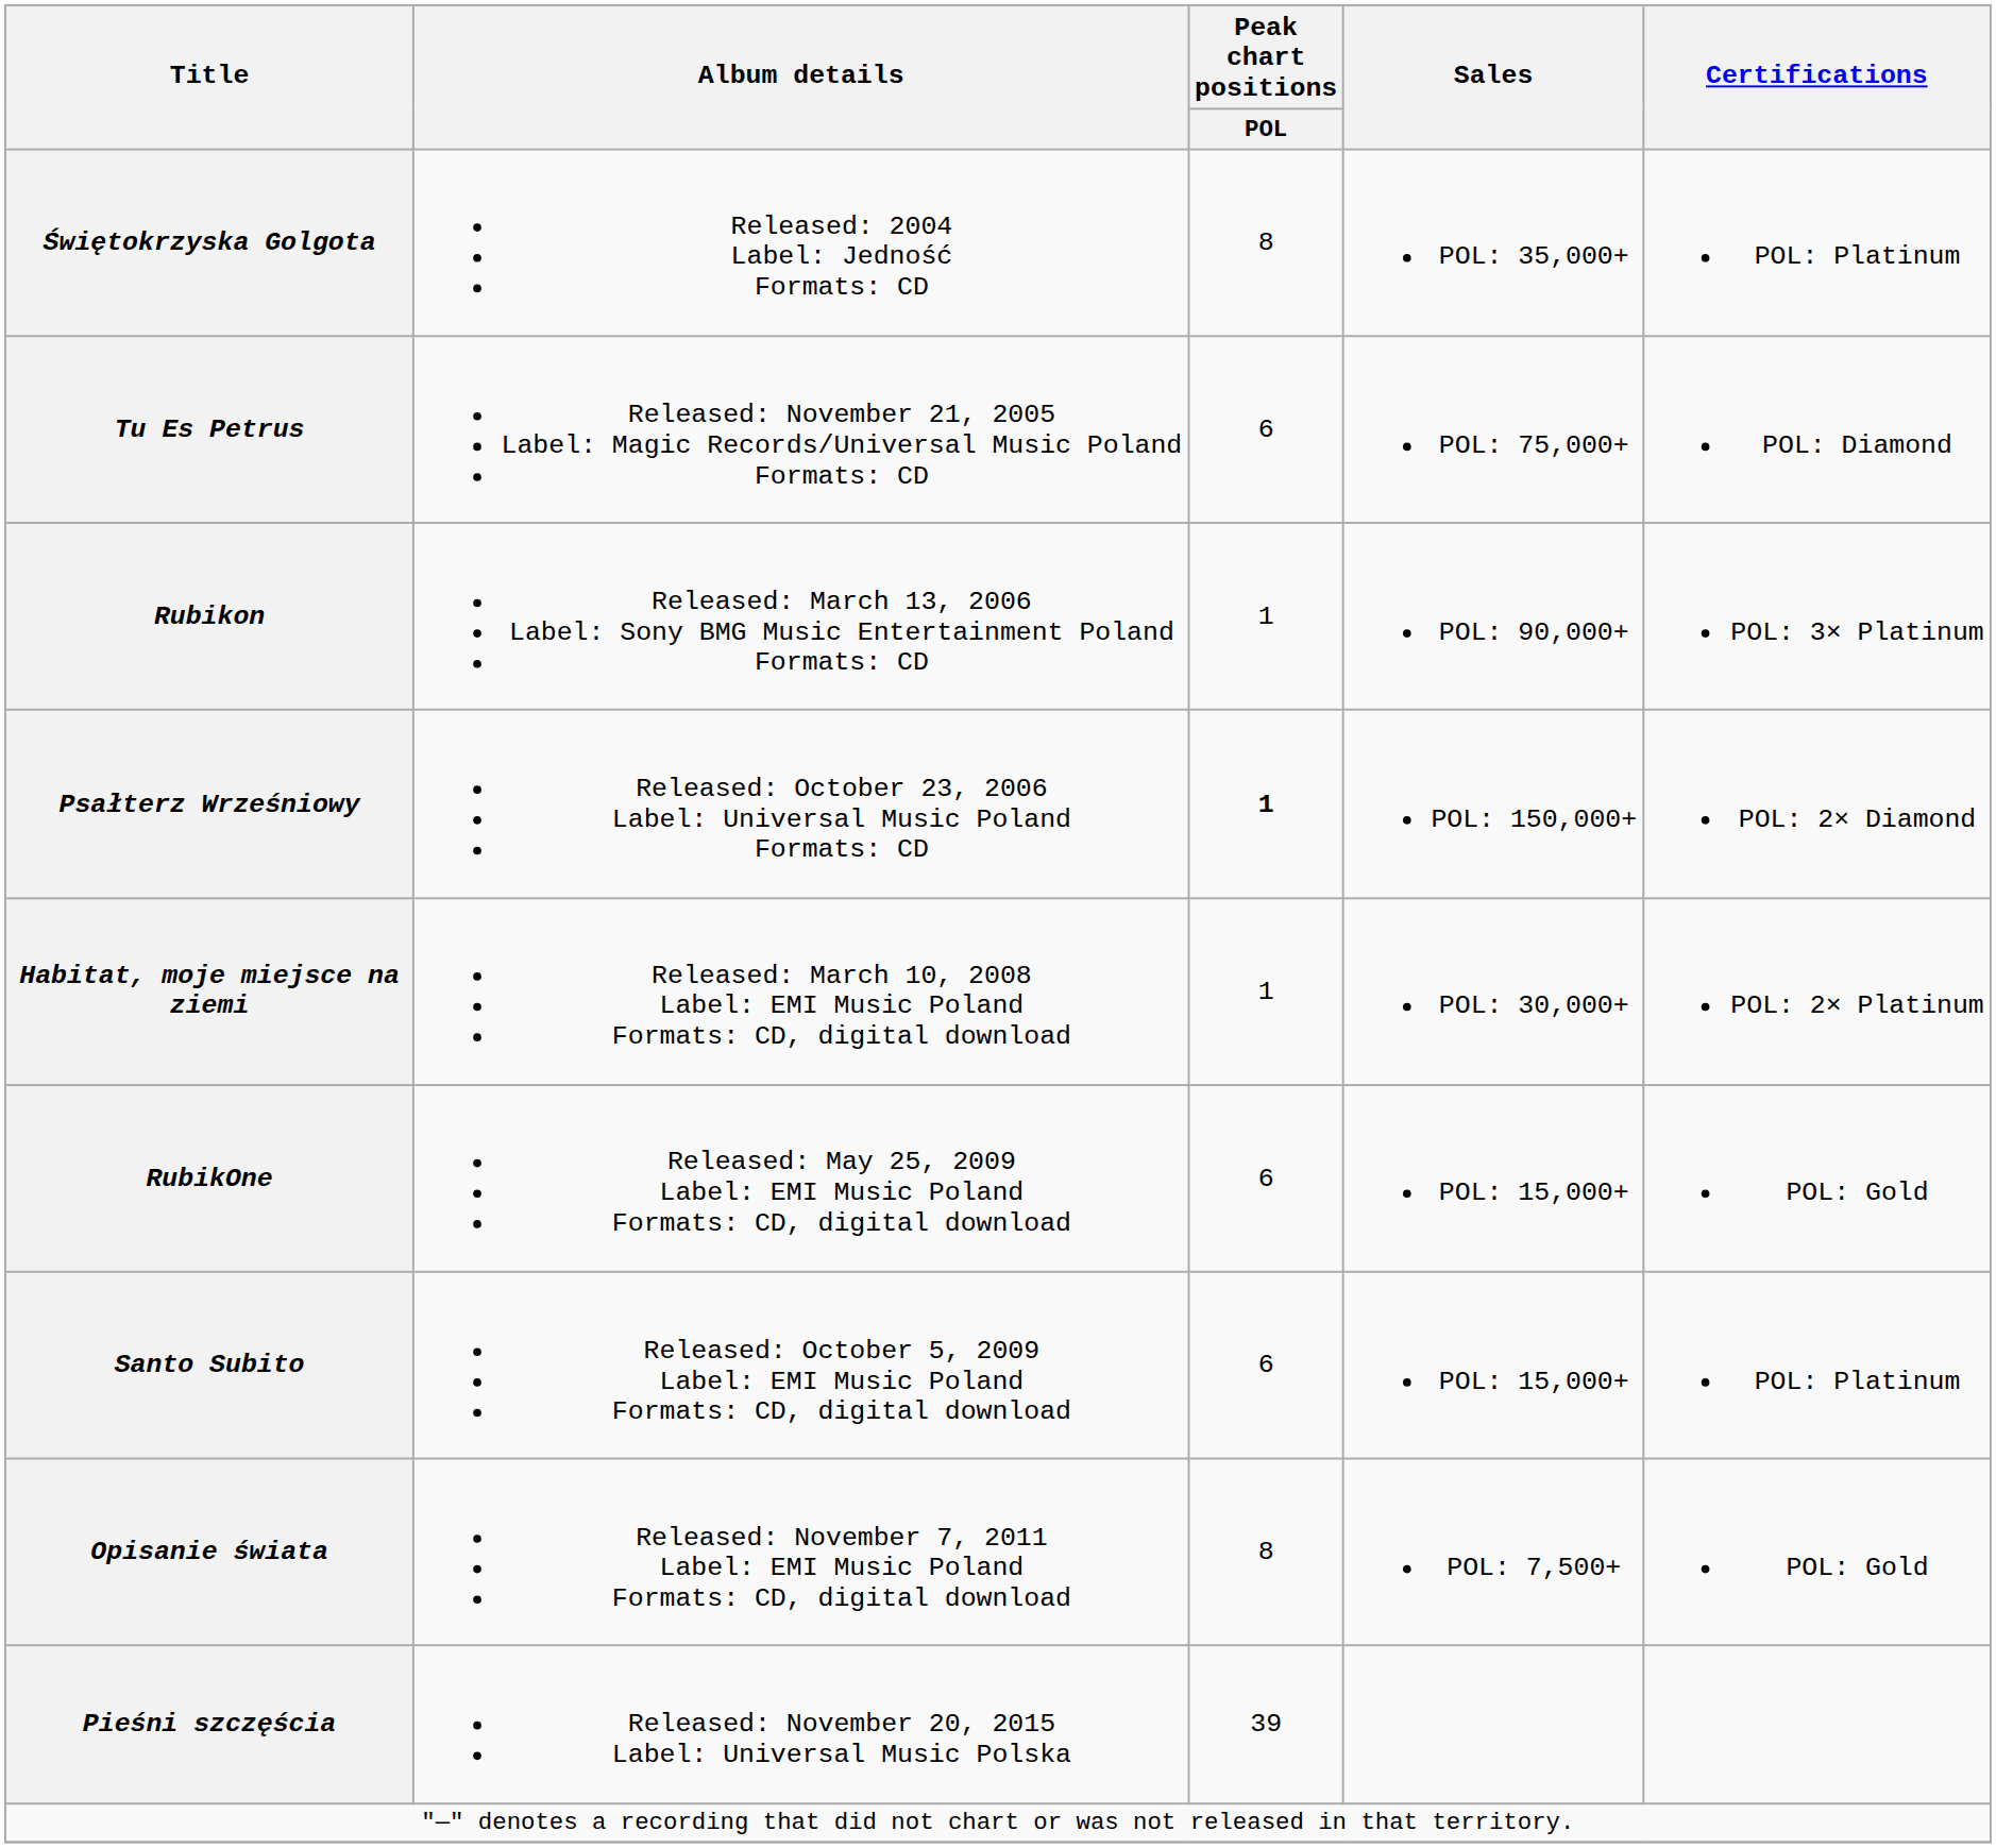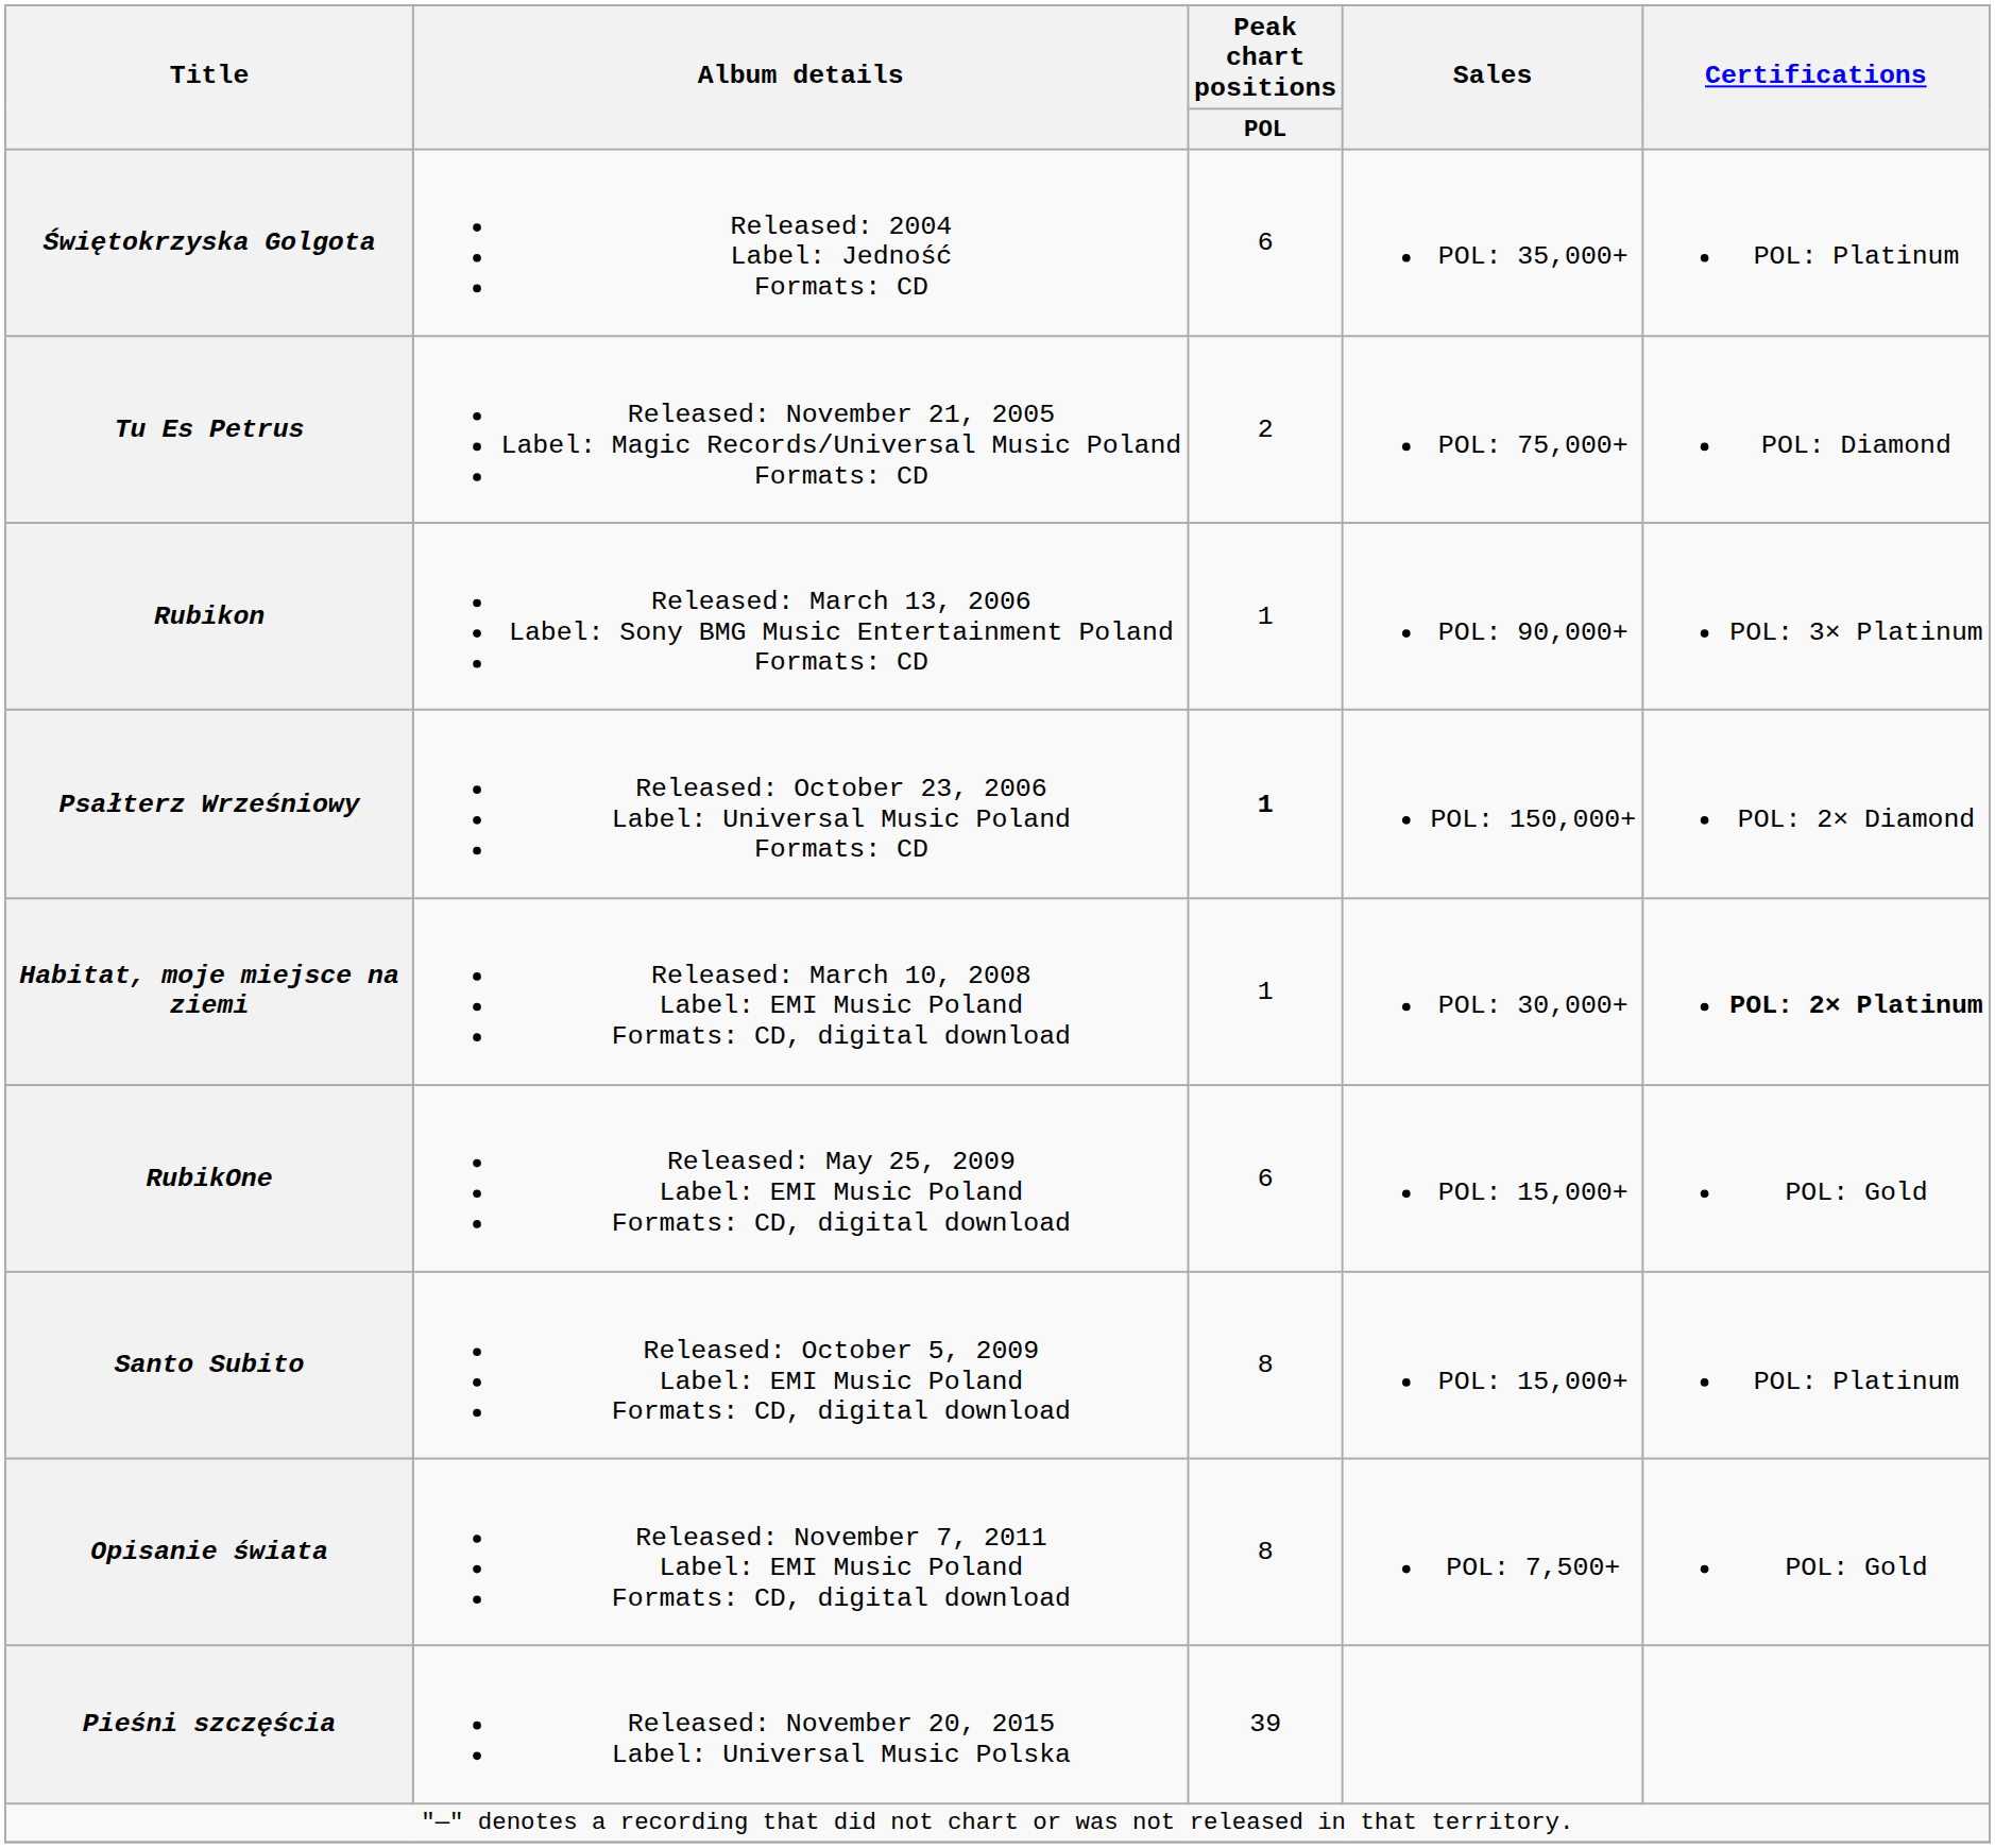Świętokrzyska Golgota | Peak chart positions / POL: 8 -> 6
Tu Es Petrus | Peak chart positions / POL: 6 -> 2
Habitat, moje miejsce na ziemi | Certifications: normal -> bold
Santo Subito | Peak chart positions / POL: 6 -> 8
